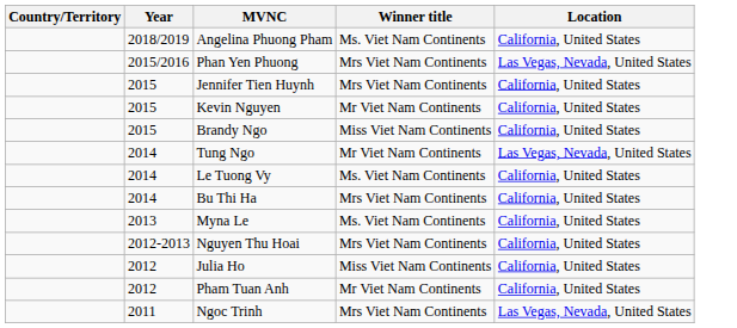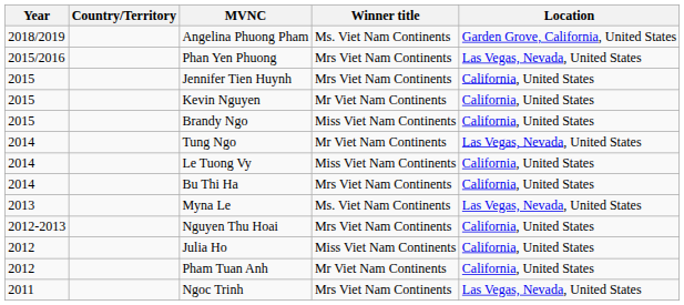columns swapped: Year <-> Country/Territory
Angelina Phuong Pham | Location: California, United States -> Garden Grove, California, United States
Le Tuong Vy | Winner title: Ms. Viet Nam Continents -> Miss Viet Nam Continents
Myna Le | Location: California, United States -> Las Vegas, Nevada, United States
